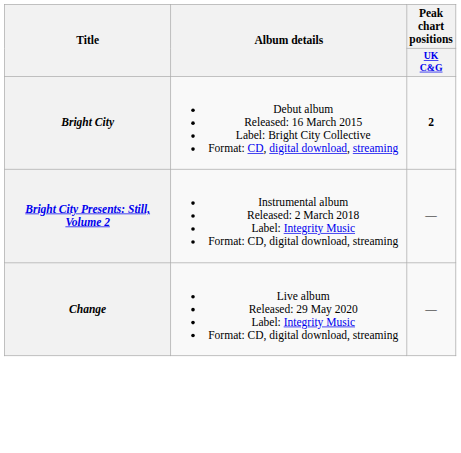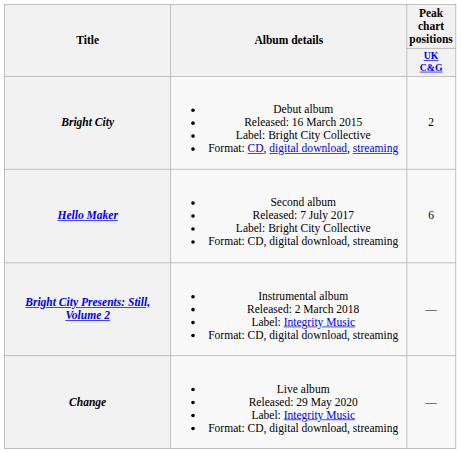Bright City | Peak chart positions / UK C&G: bold -> normal
+ row: Hello Maker | Second album Released: 7 July 2017 Label: Bright City Collective Format: CD, digital download, streaming | 6
